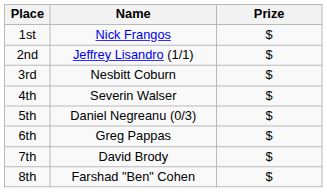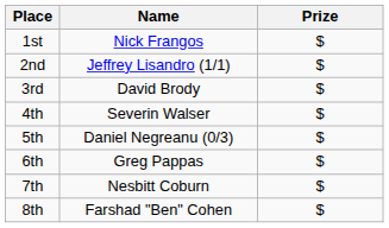3rd | Name: Nesbitt Coburn -> David Brody
7th | Name: David Brody -> Nesbitt Coburn
